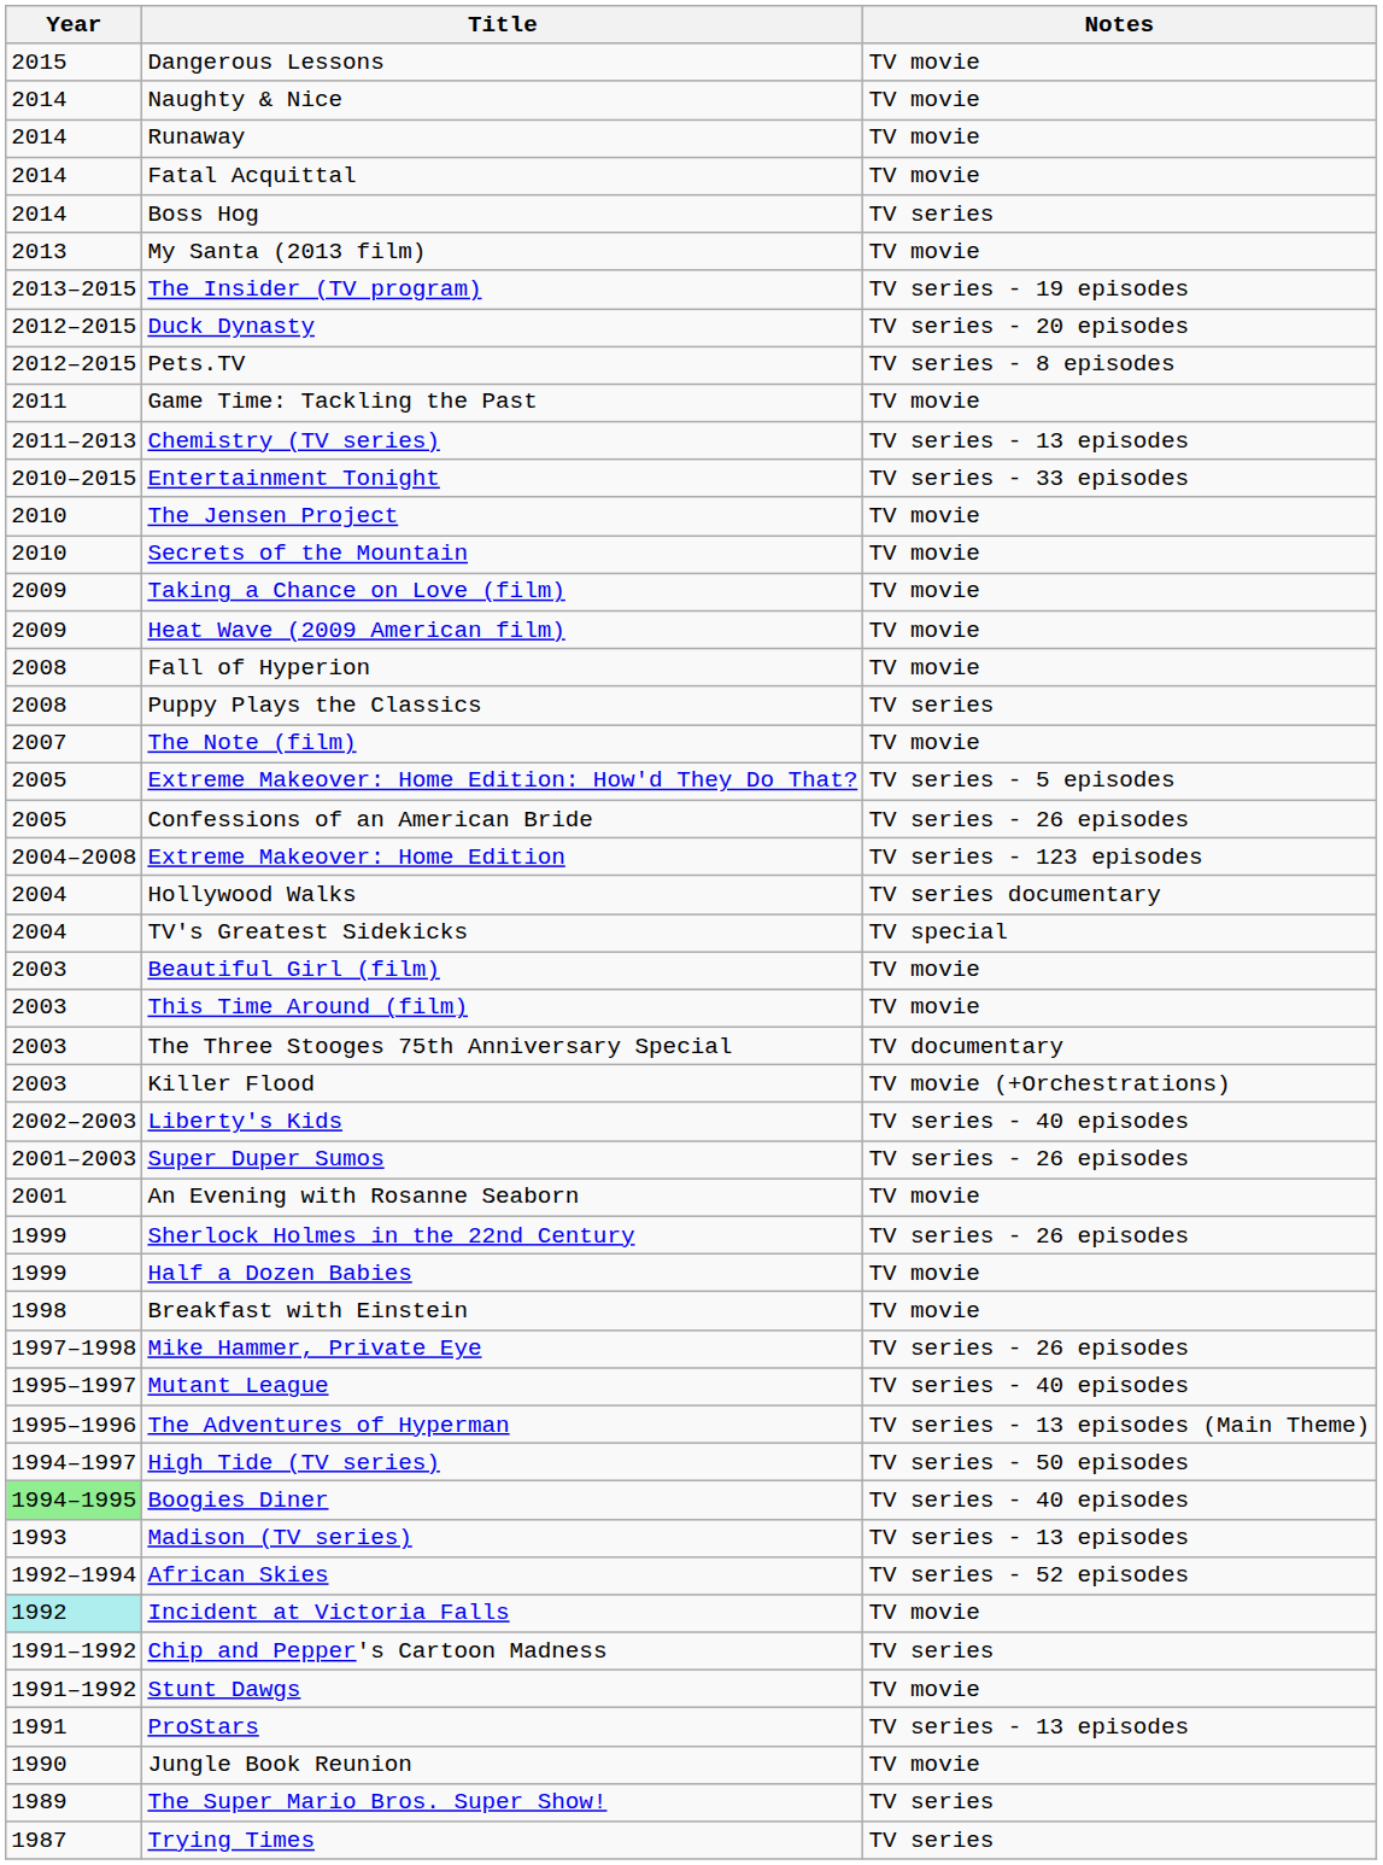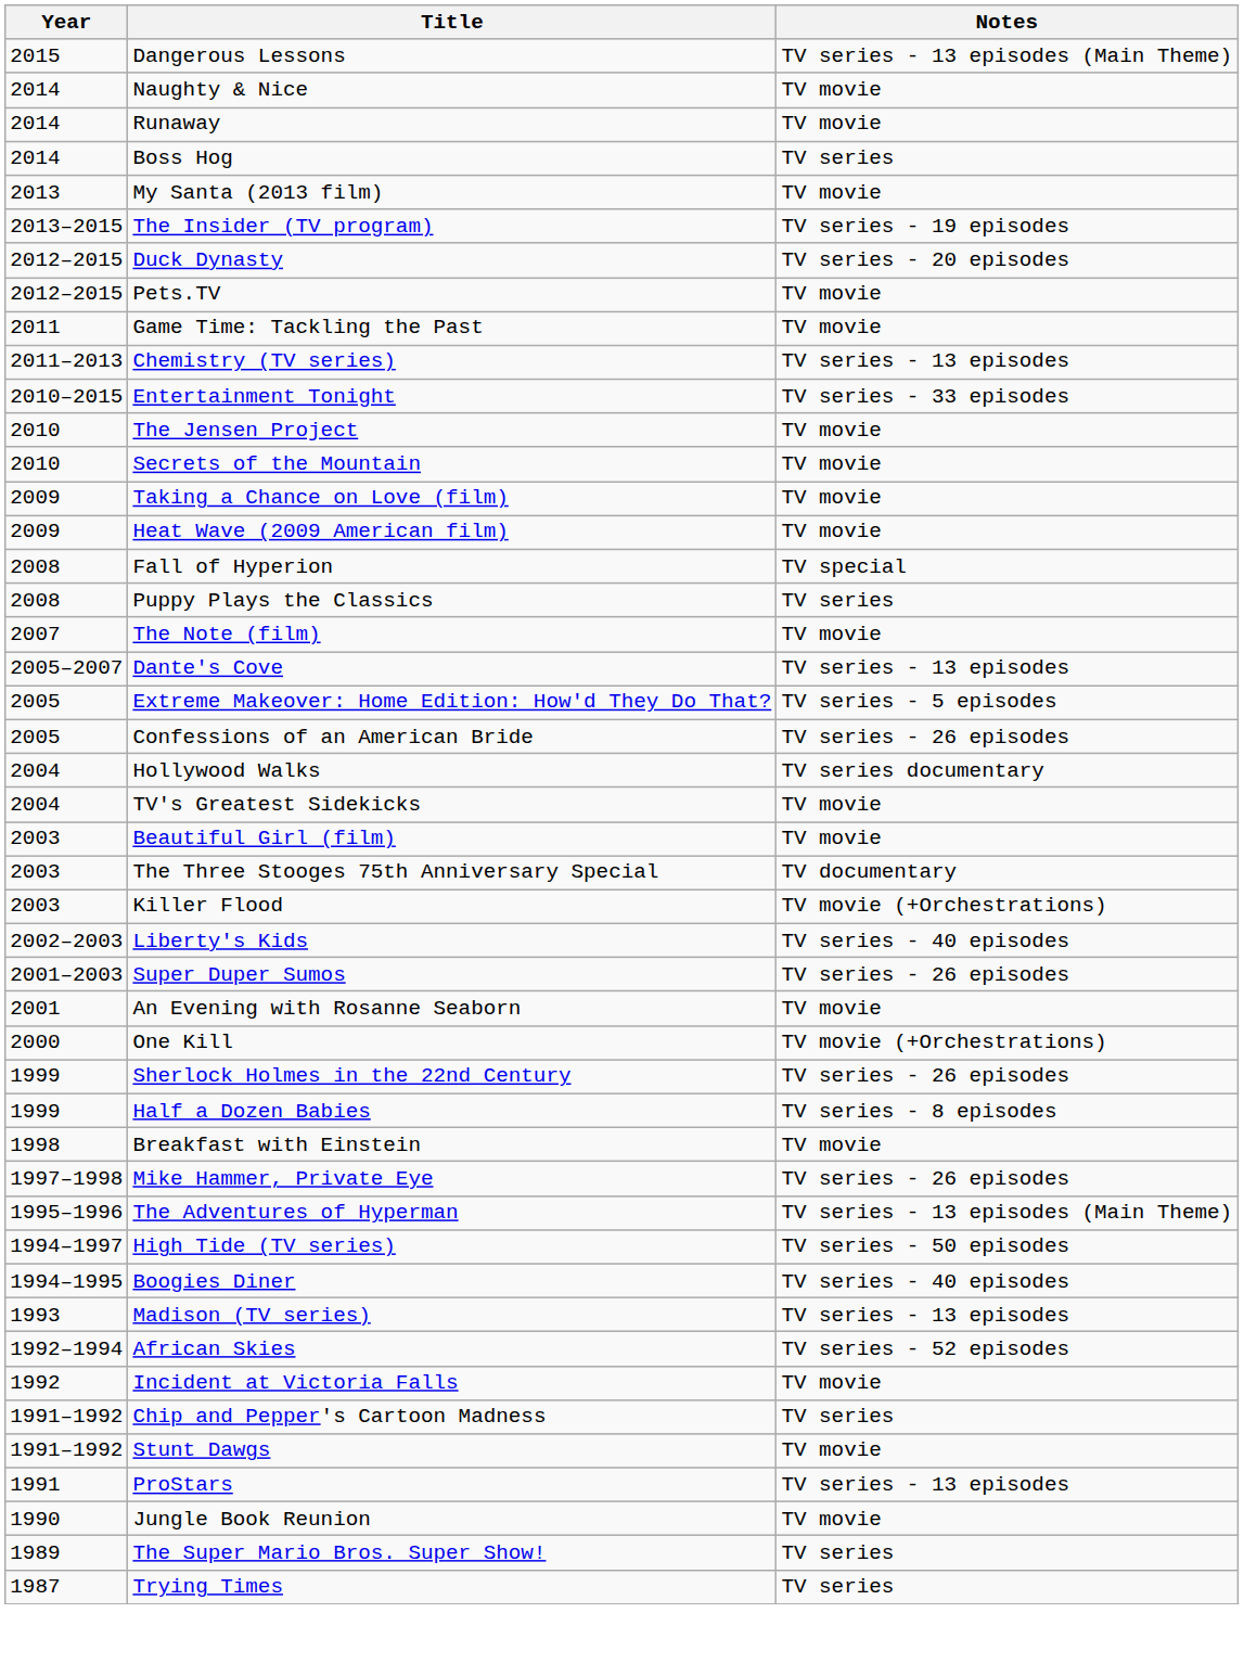Dangerous Lessons | Notes: TV movie -> TV series - 13 episodes (Main Theme)
- row: 2014 | Fatal Acquittal | TV movie
Pets.TV | Notes: TV series - 8 episodes -> TV movie
Fall of Hyperion | Notes: TV movie -> TV special
+ row: 2005–2007 | Dante's Cove | TV series - 13 episodes
- row: 2004–2008 | Extreme Makeover: Home Edition | TV series - 123 episodes
TV's Greatest Sidekicks | Notes: TV special -> TV movie
- row: 2003 | This Time Around (film) | TV movie
+ row: 2000 | One Kill | TV movie (+Orchestrations)
Half a Dozen Babies | Notes: TV movie -> TV series - 8 episodes
- row: 1995–1997 | Mutant League | TV series - 40 episodes
Boogies Diner | Year: lightgreen background -> no background
Incident at Victoria Falls | Year: paleturquoise background -> no background
